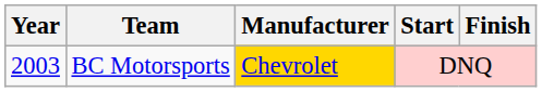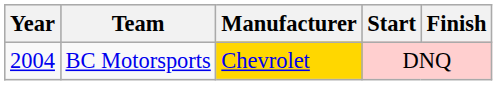BC Motorsports | Year: 2003 -> 2004
